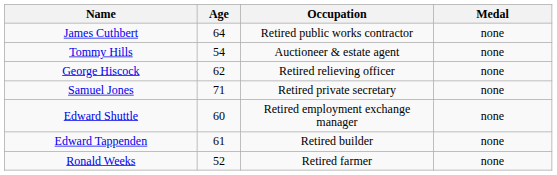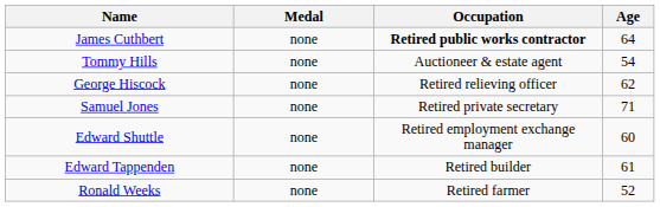columns swapped: Age <-> Medal
James Cuthbert | Occupation: normal -> bold
